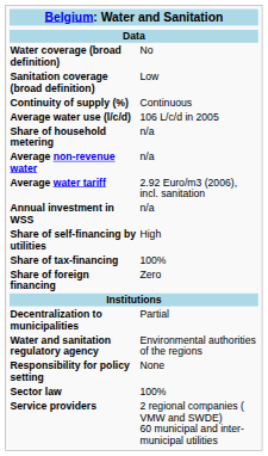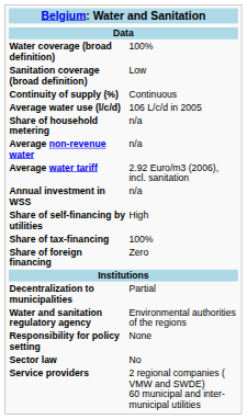Water coverage (broad definition) | column 2: No -> 100%
Sector law | column 2: 100% -> No
